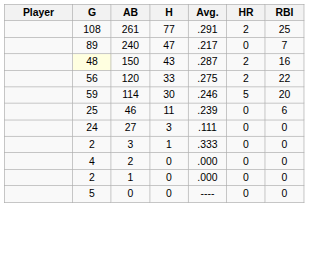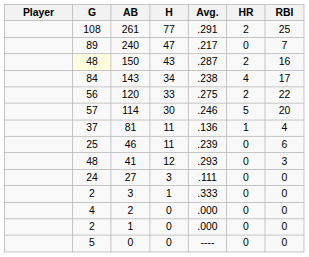+ row: 84 | 143 | 34 | .238 | 4 | 17
114 | G: 59 -> 57
+ row: 37 | 81 | 11 | .136 | 1 | 4
+ row: 48 | 41 | 12 | .293 | 0 | 3
